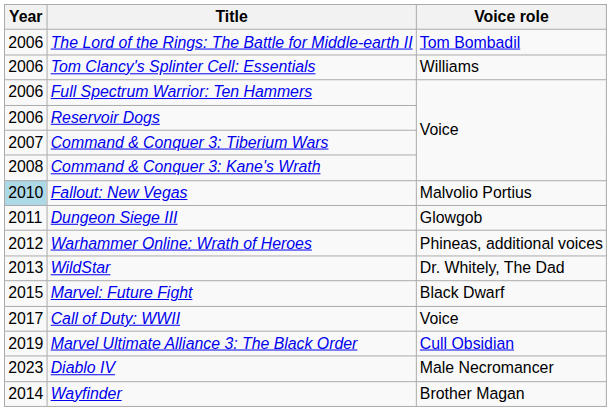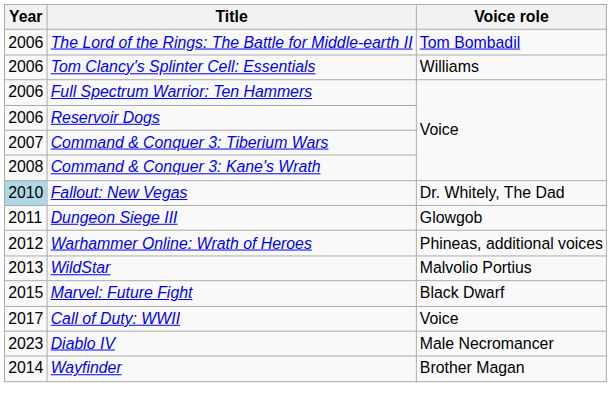Fallout: New Vegas | Voice role: Malvolio Portius -> Dr. Whitely, The Dad
WildStar | Voice role: Dr. Whitely, The Dad -> Malvolio Portius
- row: 2019 | Marvel Ultimate Alliance 3: The Black Order | Cull Obsidian
